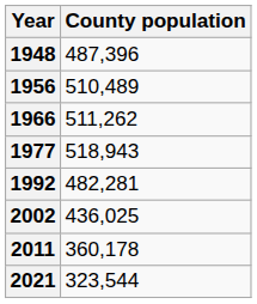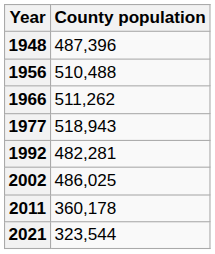1956 | County population: 510,489 -> 510,488
2002 | County population: 436,025 -> 486,025
